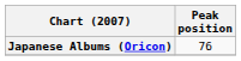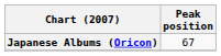Japanese Albums (Oricon) | Peak position: 76 -> 67
